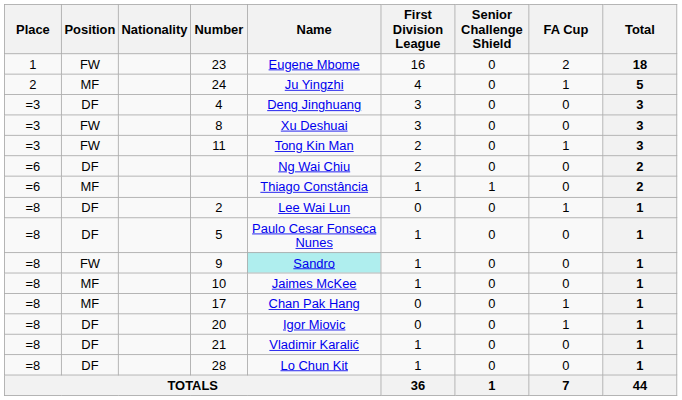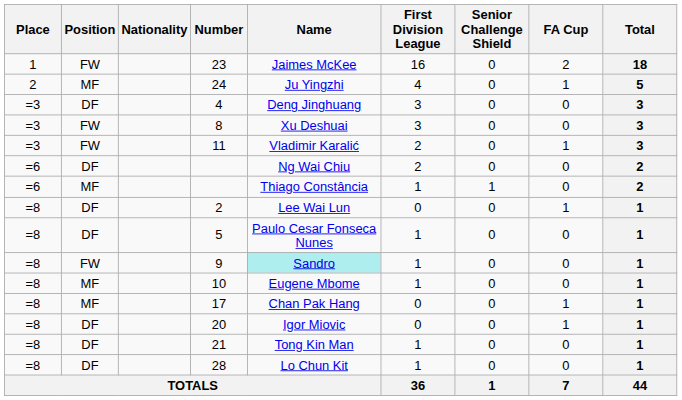23 | Name: Eugene Mbome -> Jaimes McKee
11 | Name: Tong Kin Man -> Vladimir Karalić
10 | Name: Jaimes McKee -> Eugene Mbome
21 | Name: Vladimir Karalić -> Tong Kin Man
